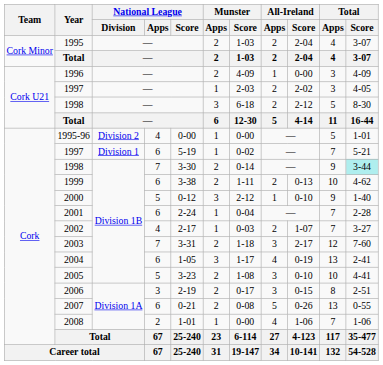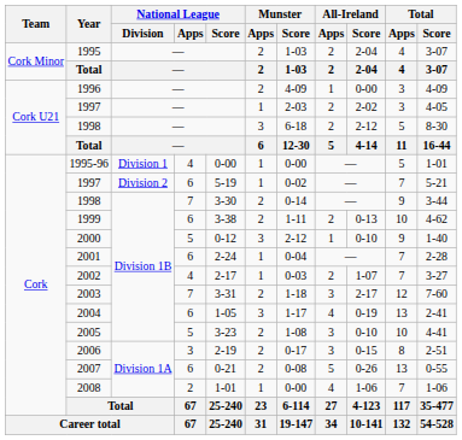1995-96 | National League / Division: Division 2 -> Division 1
1997 / 6 | National League / Division: Division 1 -> Division 2
1998 / 7 | Total / Score: paleturquoise background -> no background
